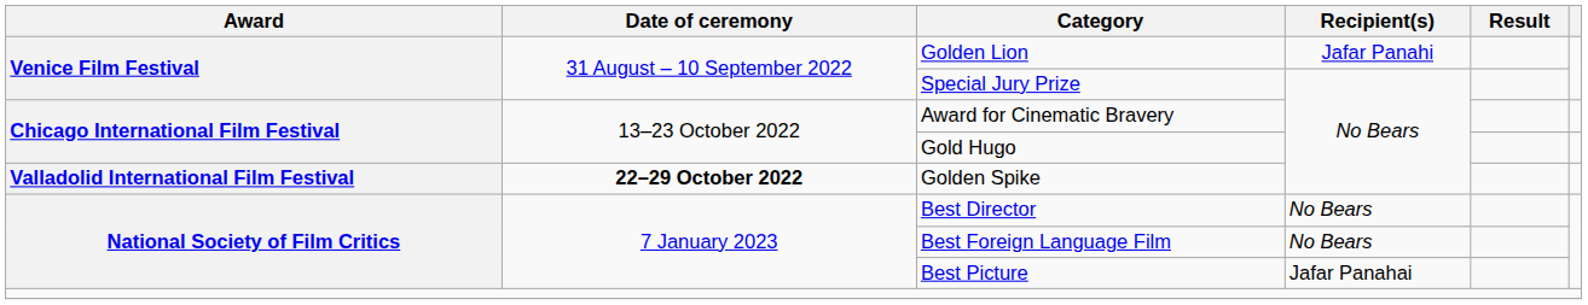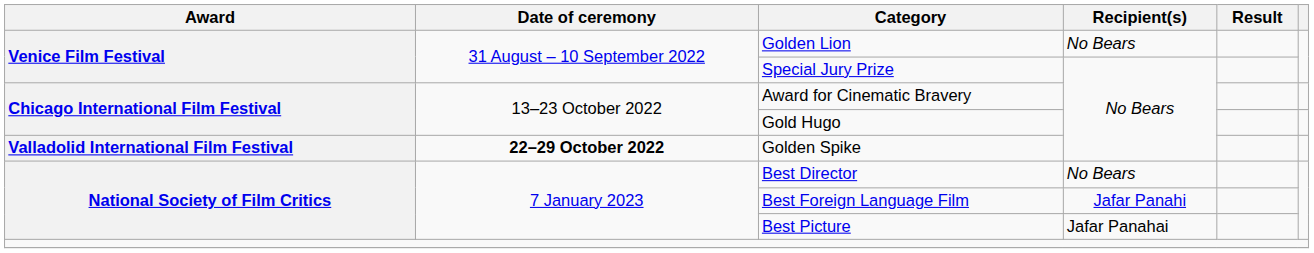Golden Lion | Recipient(s): Jafar Panahi -> No Bears
Best Foreign Language Film | Recipient(s): No Bears -> Jafar Panahi
